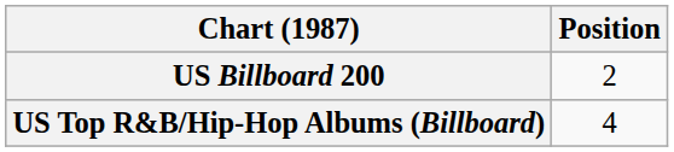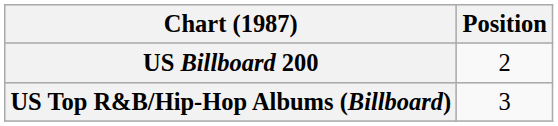US Top R&B/Hip-Hop Albums (Billboard) | Position: 4 -> 3
